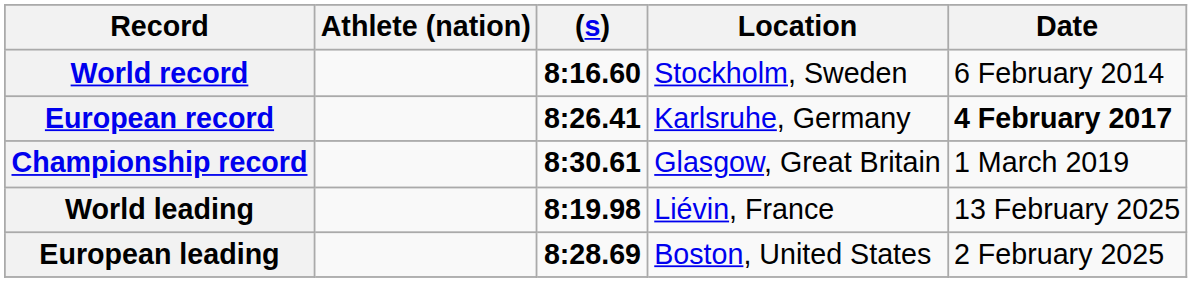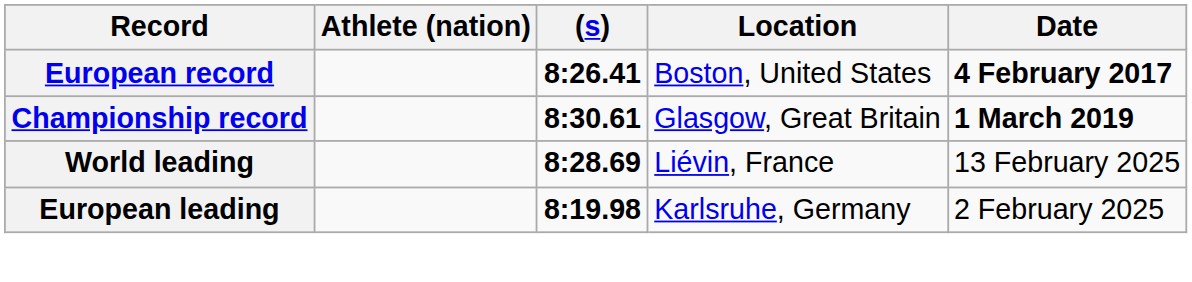- row: World record | 8:16.60 | Stockholm, Sweden | 6 February 2014
European record | Location: Karlsruhe, Germany -> Boston, United States
Championship record | Date: normal -> bold
World leading | (s): 8:19.98 -> 8:28.69
European leading | (s): 8:28.69 -> 8:19.98
European leading | Location: Boston, United States -> Karlsruhe, Germany
